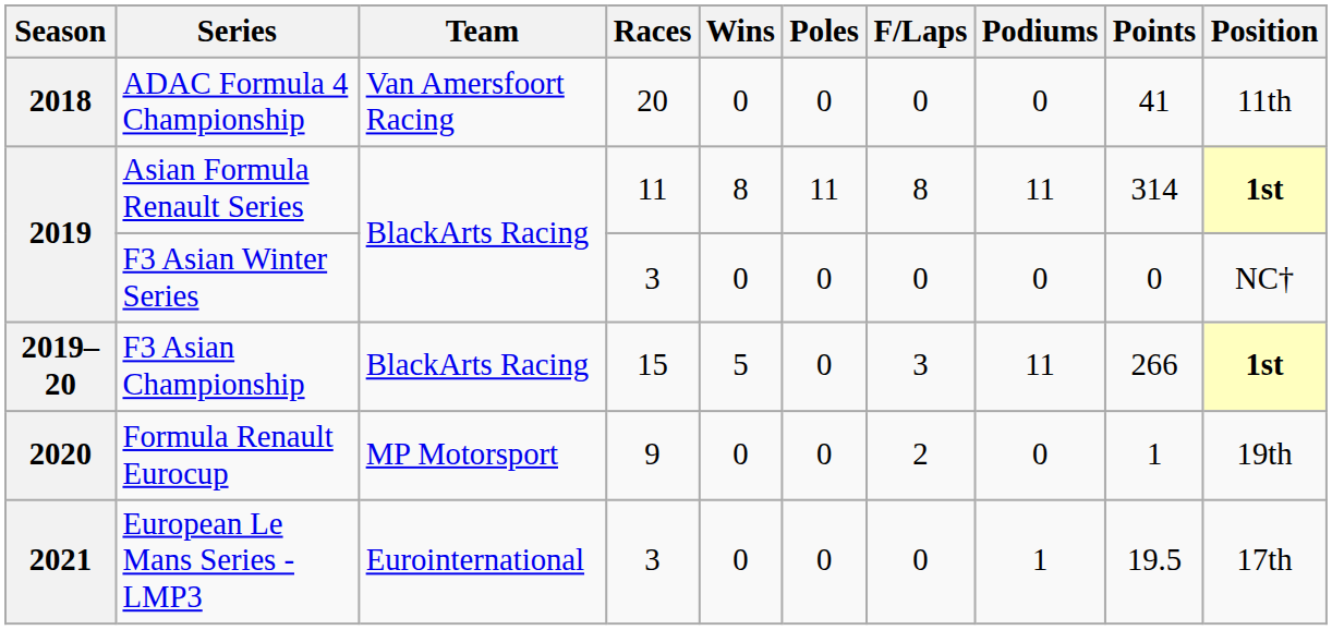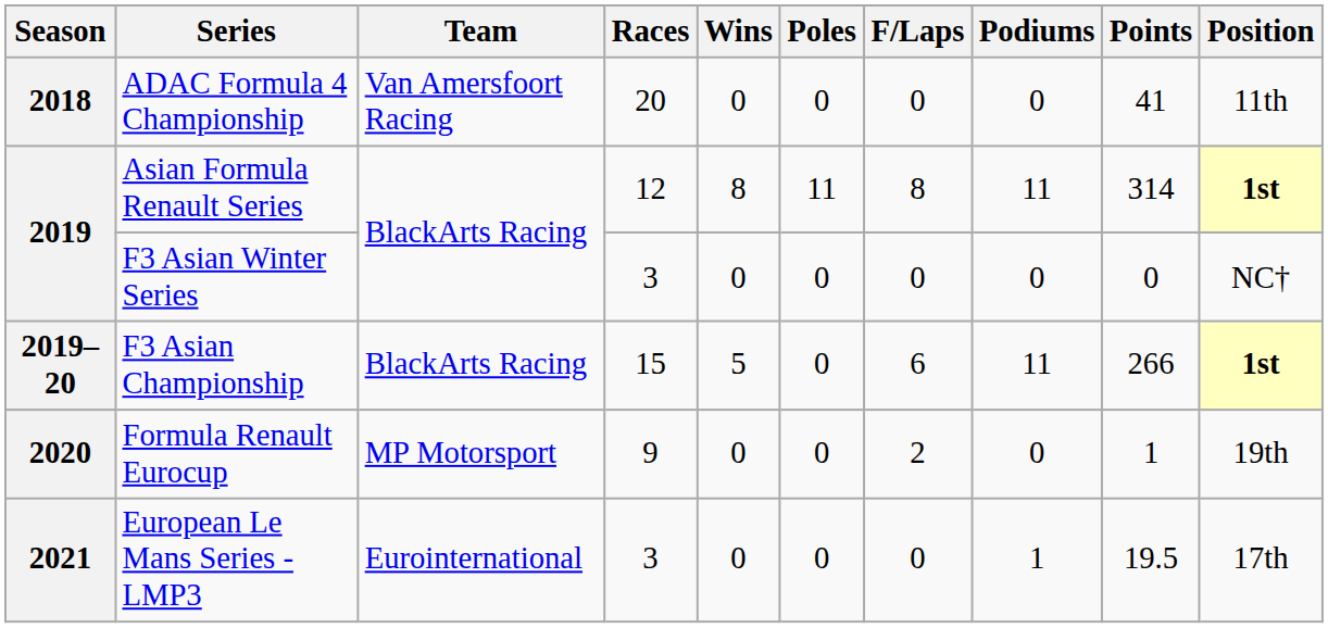Asian Formula Renault Series | Races: 11 -> 12
F3 Asian Championship | F/Laps: 3 -> 6
